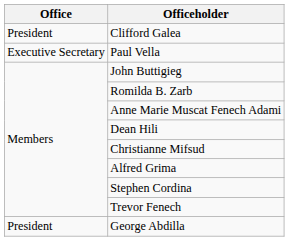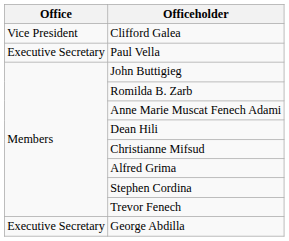Clifford Galea | Office: President -> Vice President
George Abdilla | Office: President -> Executive Secretary
